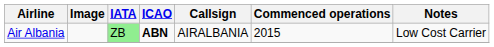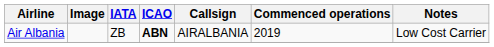Air Albania | IATA: lightgreen background -> no background
Air Albania | Commenced operations: 2015 -> 2019
